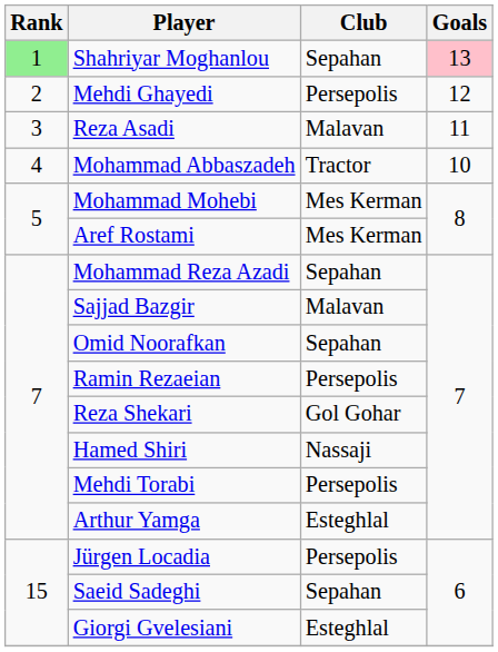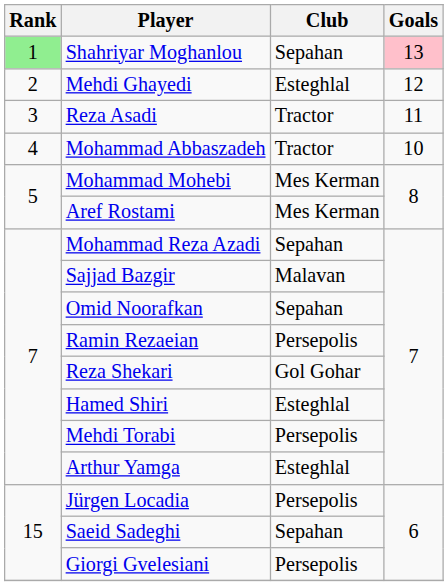Mehdi Ghayedi | Club: Persepolis -> Esteghlal
Reza Asadi | Club: Malavan -> Tractor
Hamed Shiri | Club: Nassaji -> Esteghlal
Giorgi Gvelesiani | Club: Esteghlal -> Persepolis
